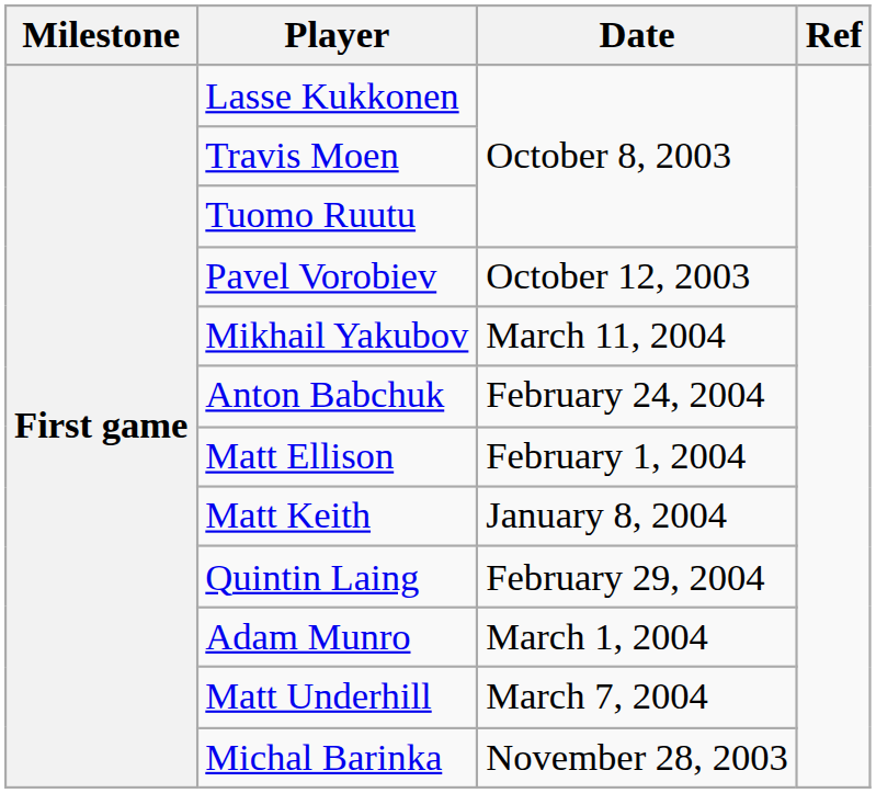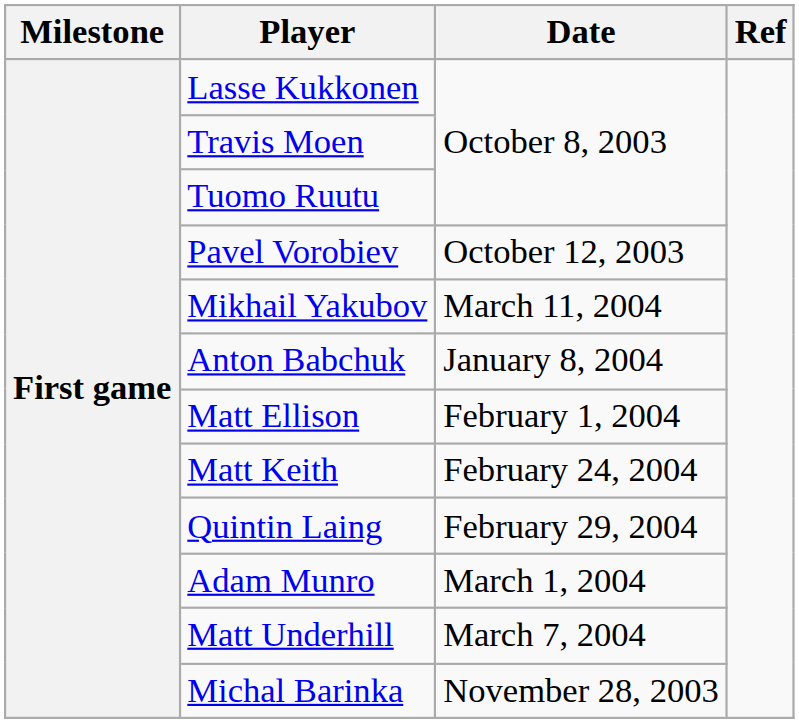Anton Babchuk | Date: February 24, 2004 -> January 8, 2004
Matt Keith | Date: January 8, 2004 -> February 24, 2004
